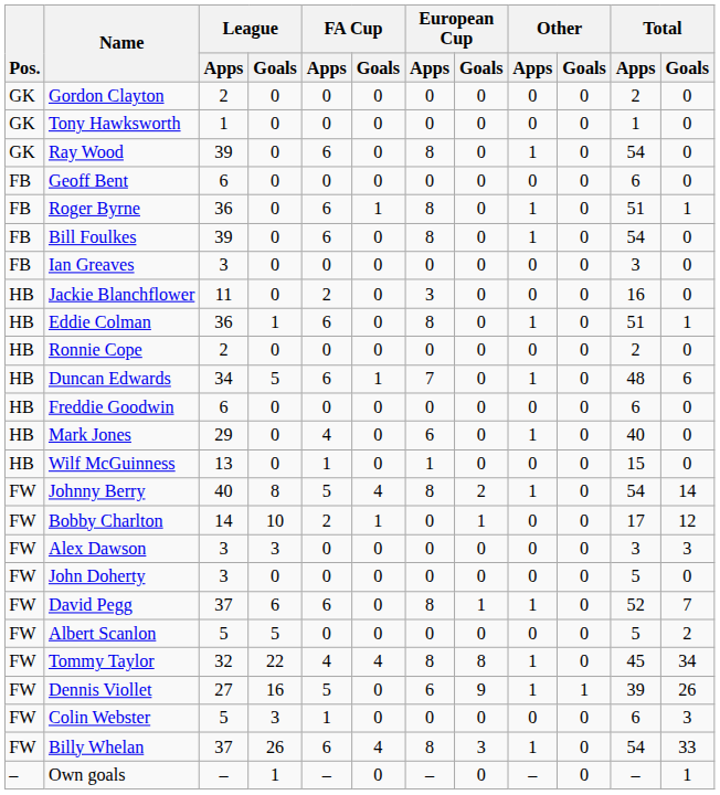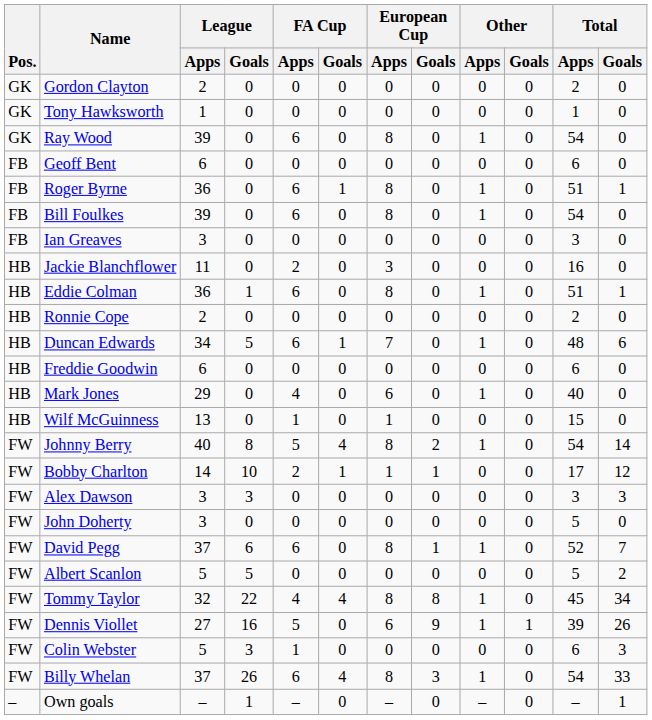Bobby Charlton | European Cup / Apps: 0 -> 1
